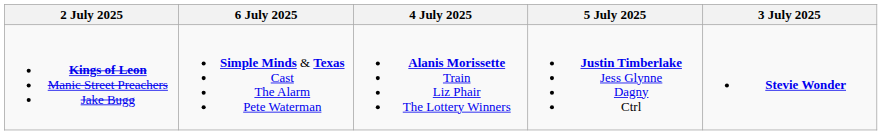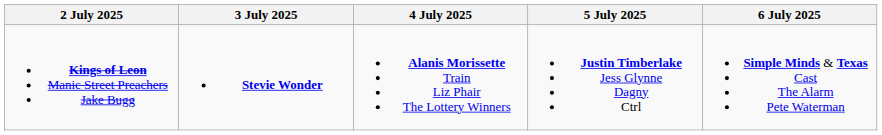columns swapped: 3 July 2025 <-> 6 July 2025
